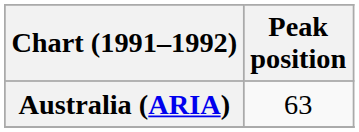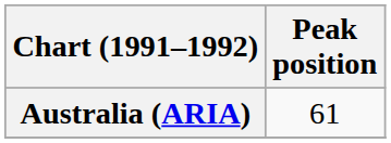Australia (ARIA) | Peak position: 63 -> 61
